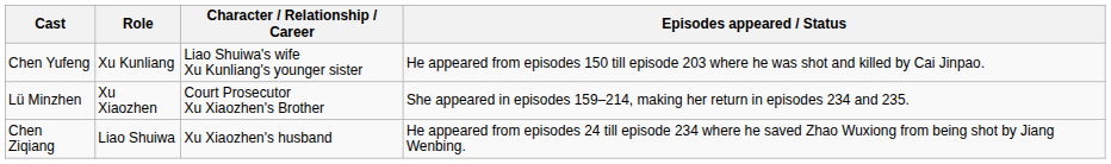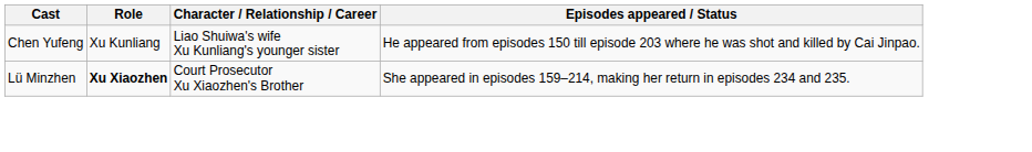Lü Minzhen | Role: normal -> bold
- row: Chen Ziqiang | Liao Shuiwa | Xu Xiaozhen's husband | He appeared from episodes 24 till episode 234 where he saved Zhao Wuxiong from being shot by Jiang Wenbing.
